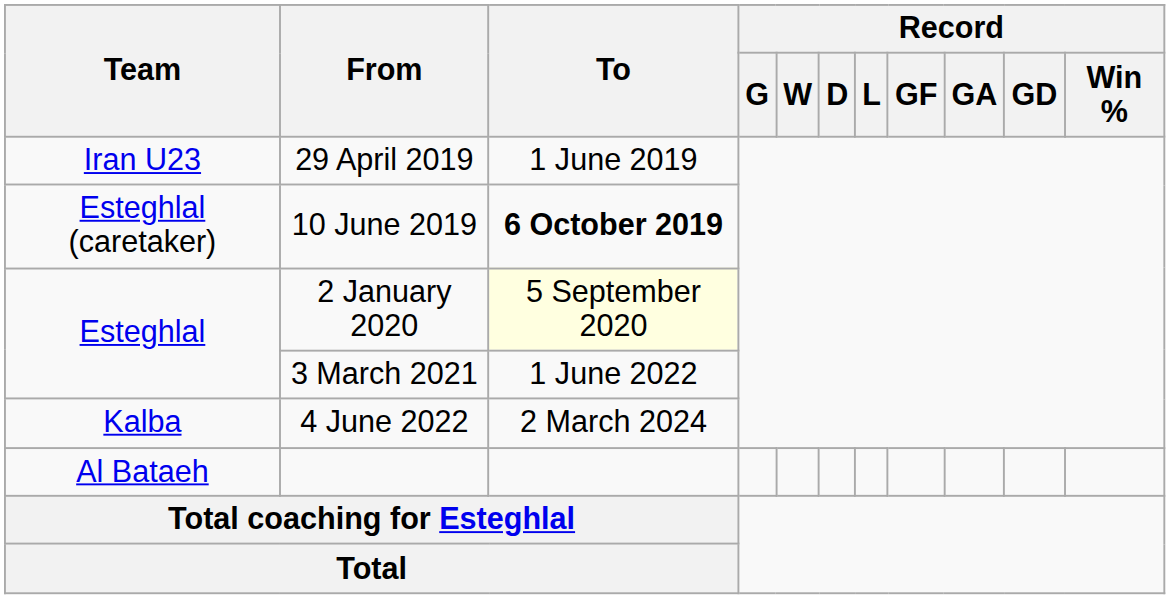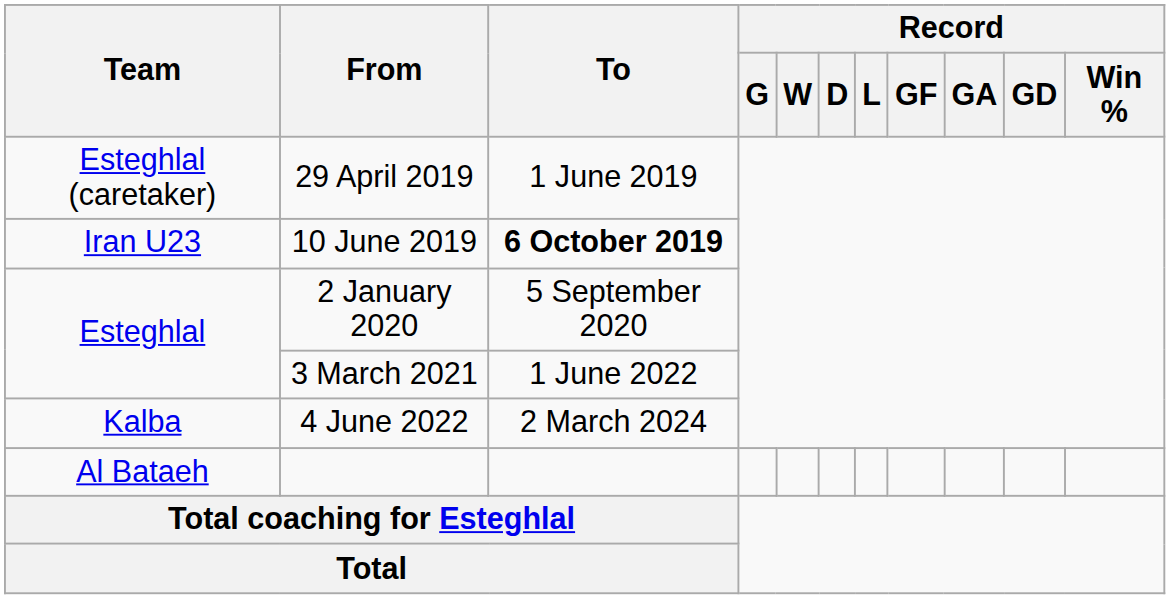29 April 2019 | Team: Iran U23 -> Esteghlal (caretaker)
10 June 2019 | Team: Esteghlal (caretaker) -> Iran U23
2 January 2020 | To: lightyellow background -> no background
